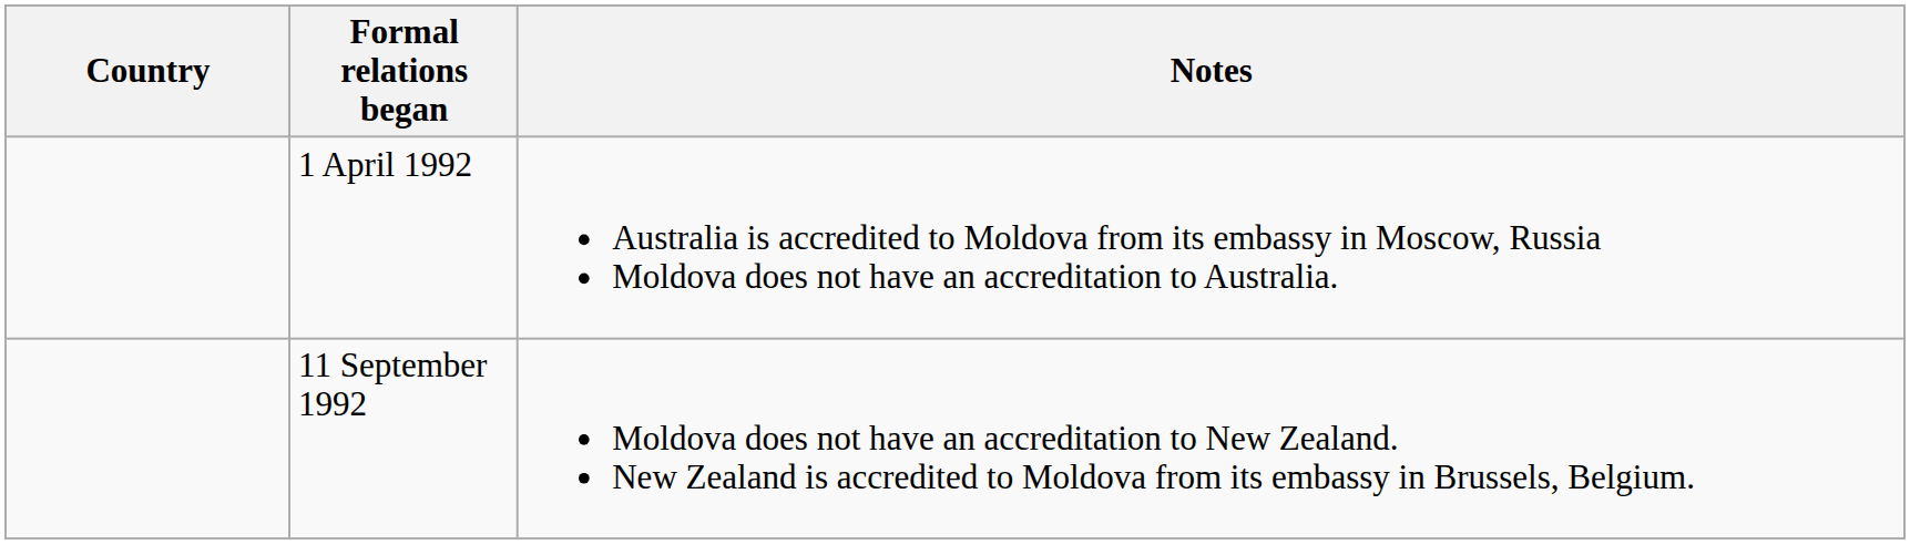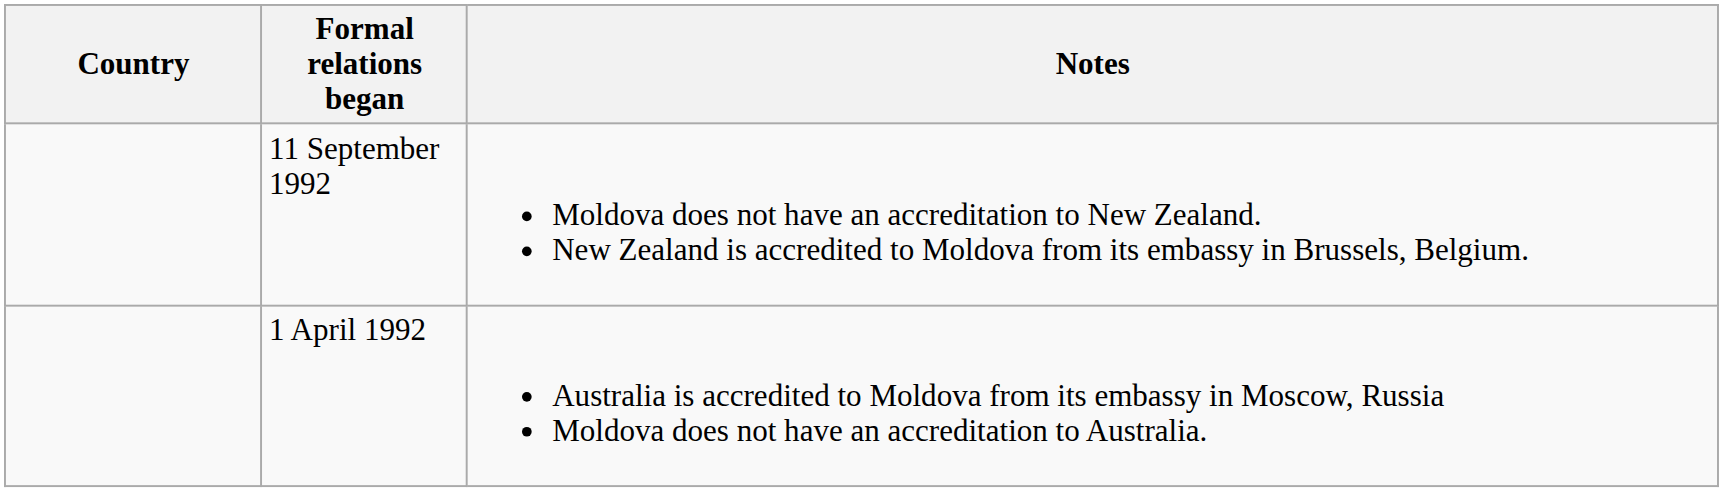rows swapped: 1 April 1992 <-> 11 September 1992
